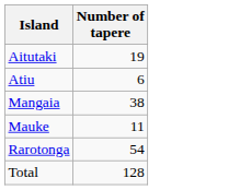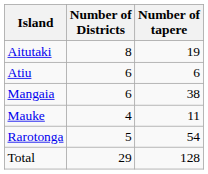+ column: Number of Districts | 8 | 6 | 6 | 4 | 5 | 29
